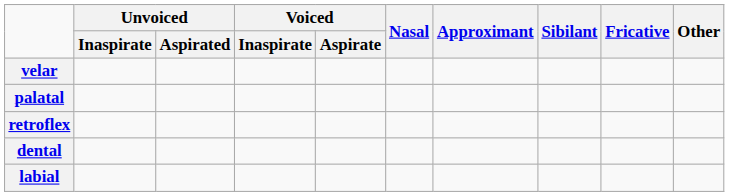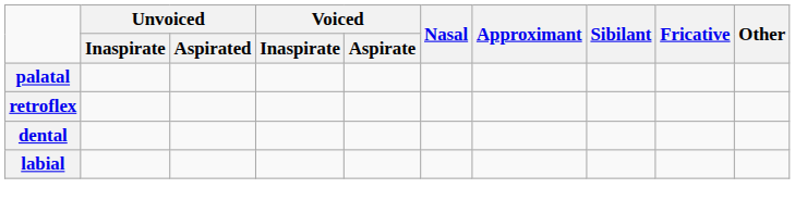- row: velar
